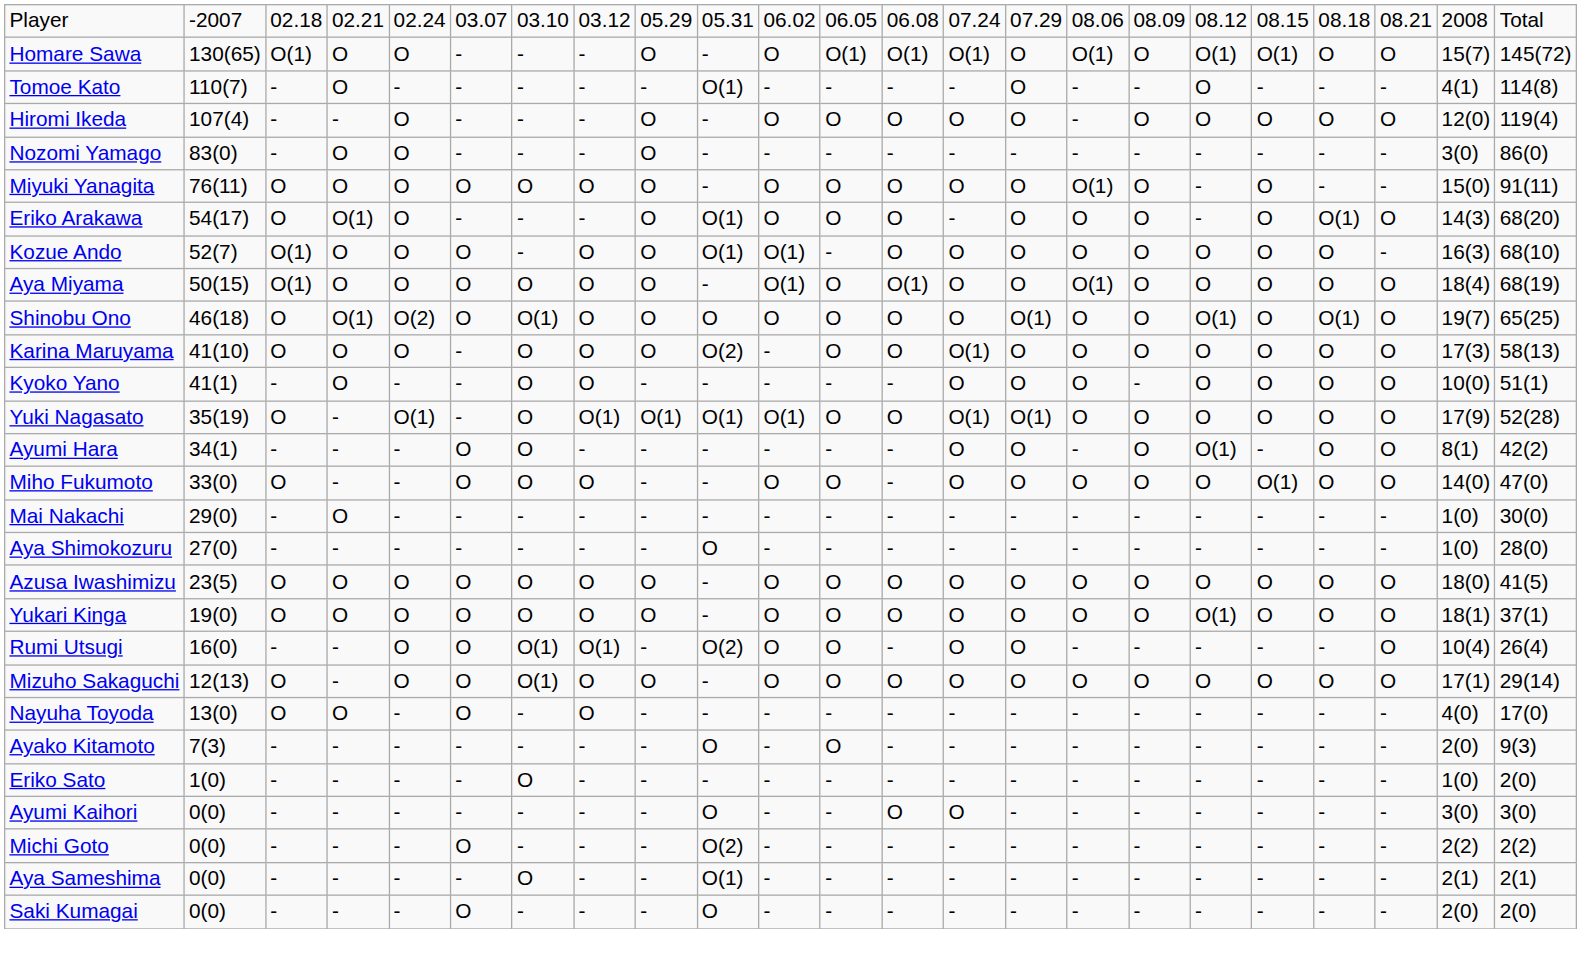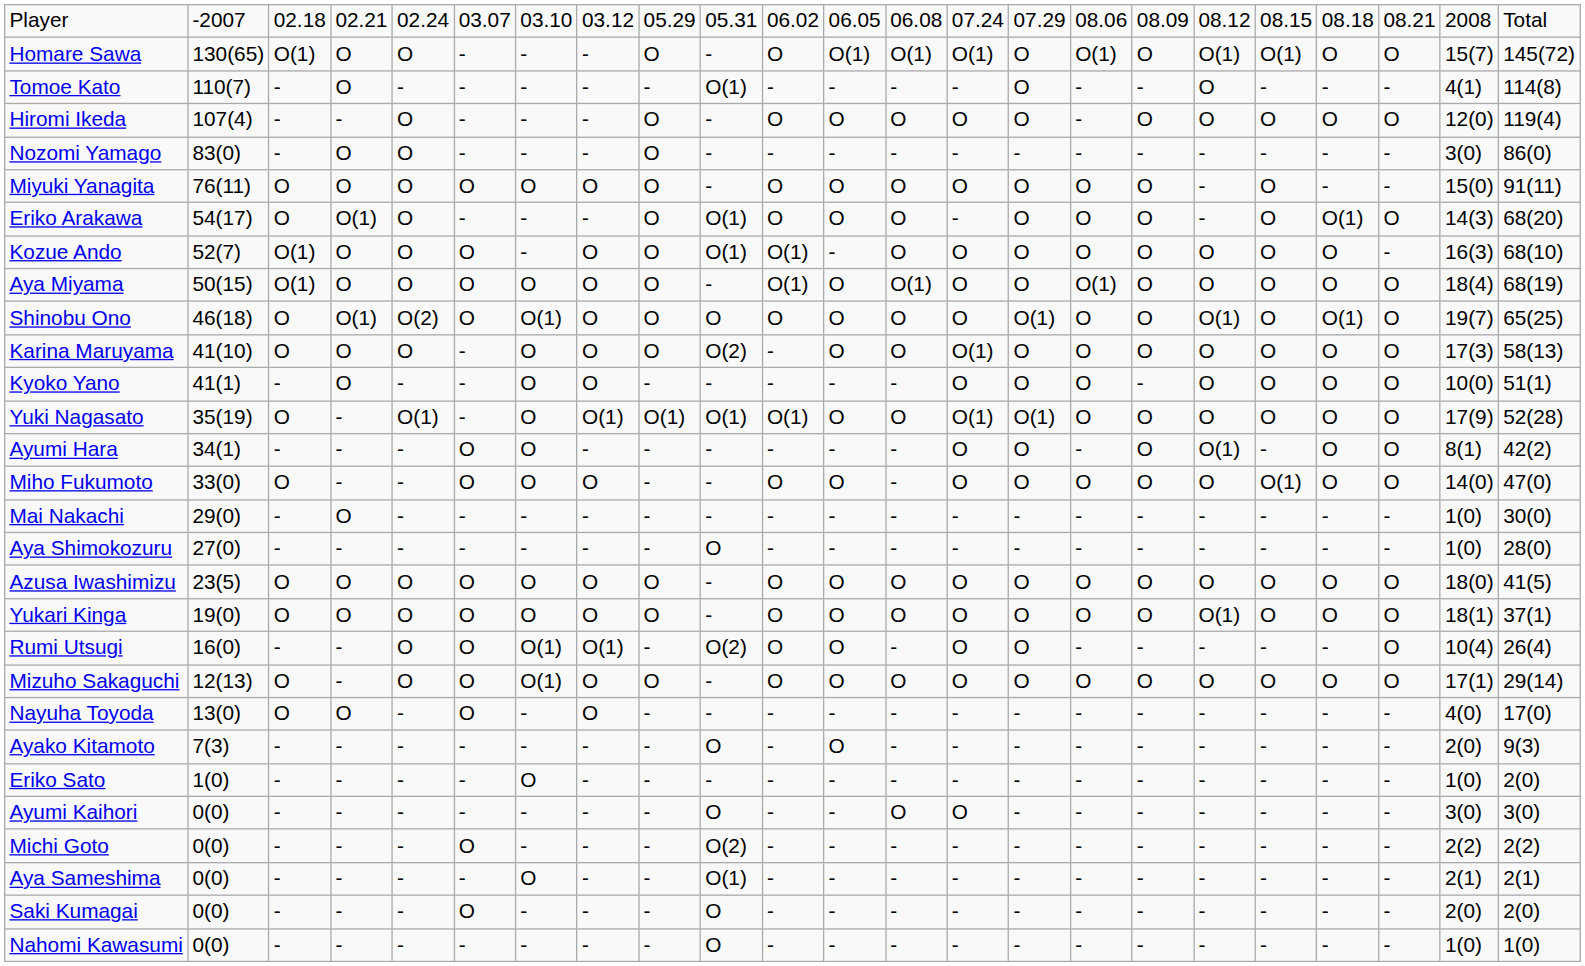Miyuki Yanagita | column 16: O(1) -> O
+ row: Nahomi Kawasumi | 0(0) | - | - | - | - | - | - | - | O | - | - | - | - | - | - | - | - | - | - | - | 1(0) | 1(0)
